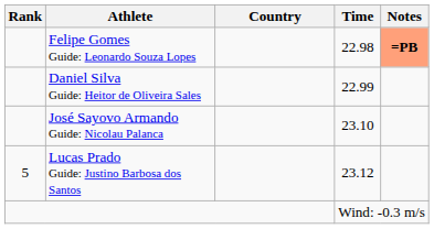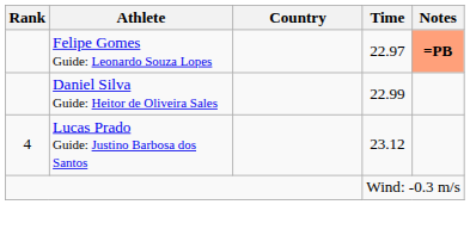Felipe Gomes Guide: Leonardo Souza Lopes | Time: 22.98 -> 22.97
- row: José Sayovo Armando Guide: Nicolau Palanca | 23.10
Lucas Prado Guide: Justino Barbosa dos Santos | Rank: 5 -> 4
